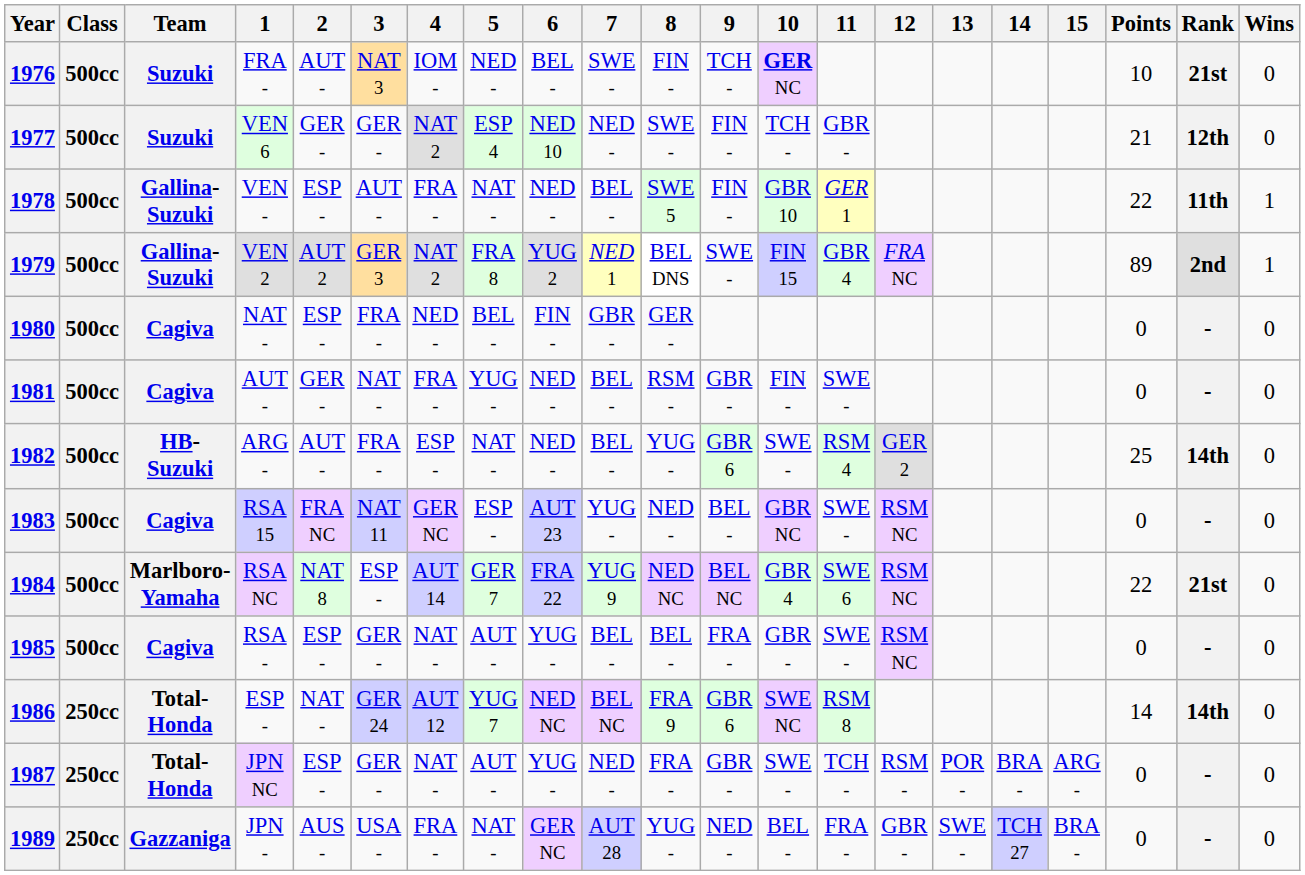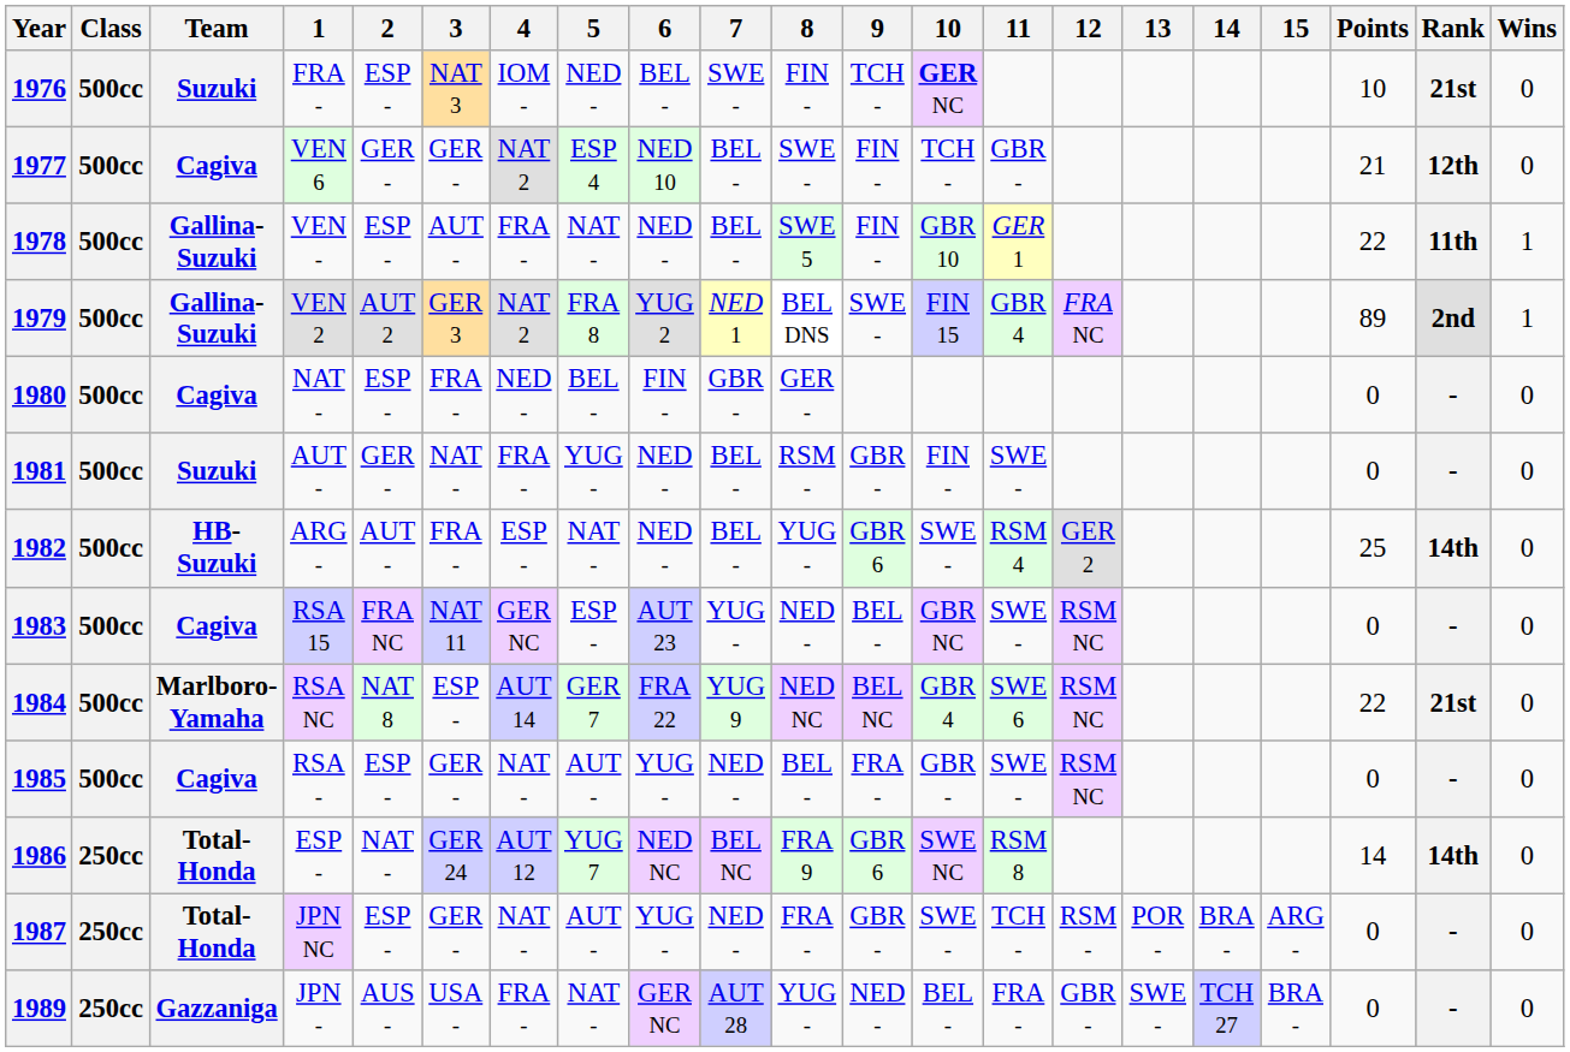1976 | 2: AUT - -> ESP -
1977 | Team: Suzuki -> Cagiva
1977 | 7: NED - -> BEL -
1981 | Team: Cagiva -> Suzuki
1985 | 7: BEL - -> NED -
